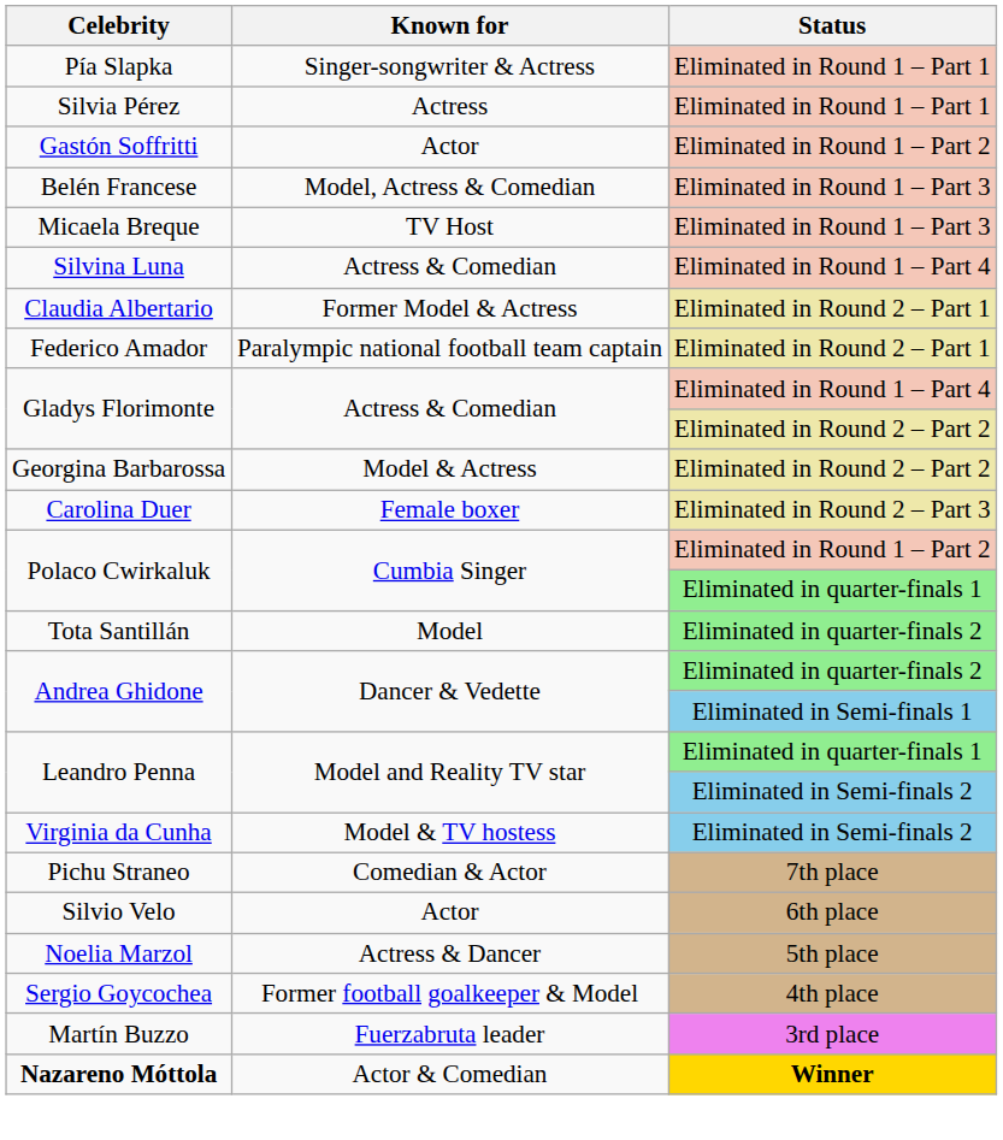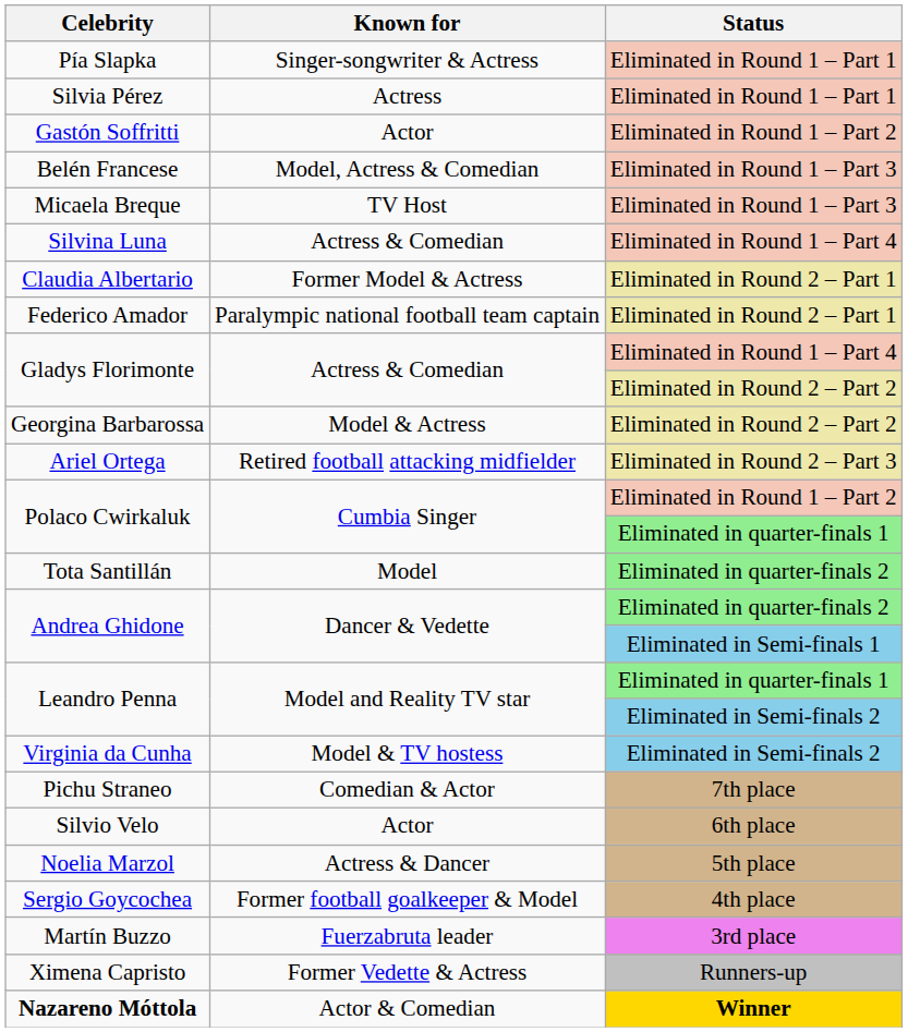+ row: Ariel Ortega | Retired football attacking midfielder | Eliminated in Round 2 – Part 3
- row: Carolina Duer | Female boxer | Eliminated in Round 2 – Part 3
+ row: Ximena Capristo | Former Vedette & Actress | Runners-up
